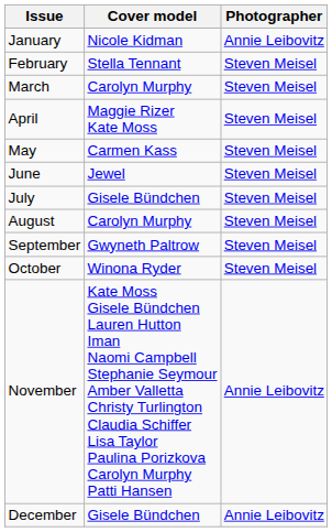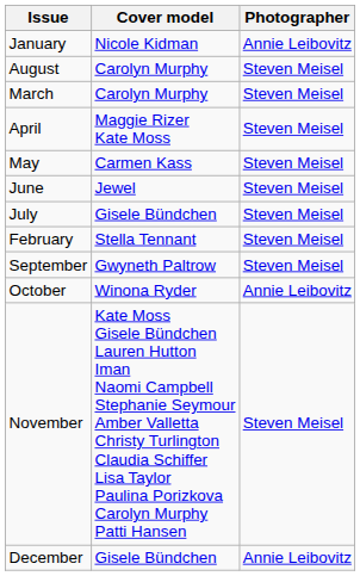rows swapped: February <-> August
October | Photographer: Steven Meisel -> Annie Leibovitz
November | Photographer: Annie Leibovitz -> Steven Meisel
